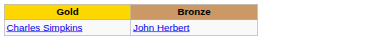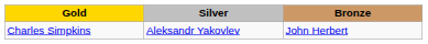+ column: Silver | Aleksandr Yakovlev
